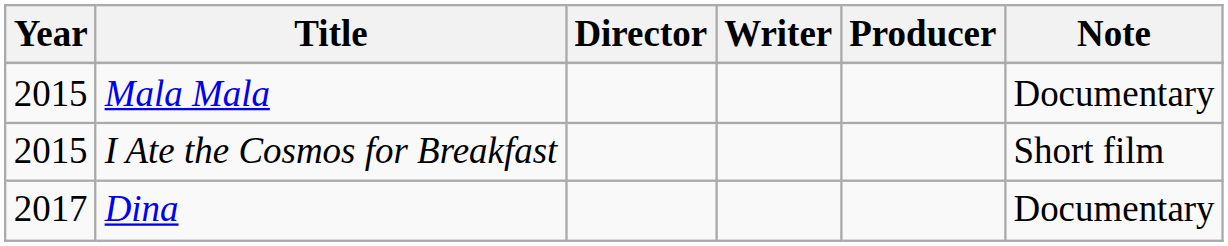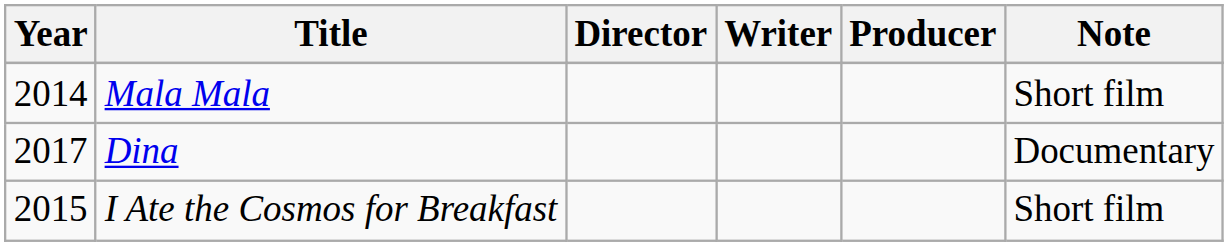Mala Mala | Year: 2015 -> 2014
Mala Mala | Note: Documentary -> Short film
rows swapped: I Ate the Cosmos for Breakfast <-> Dina
